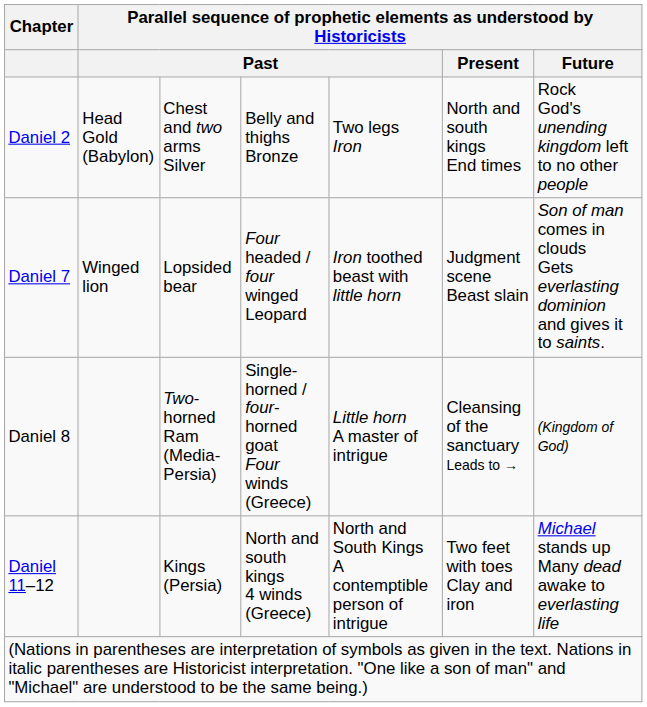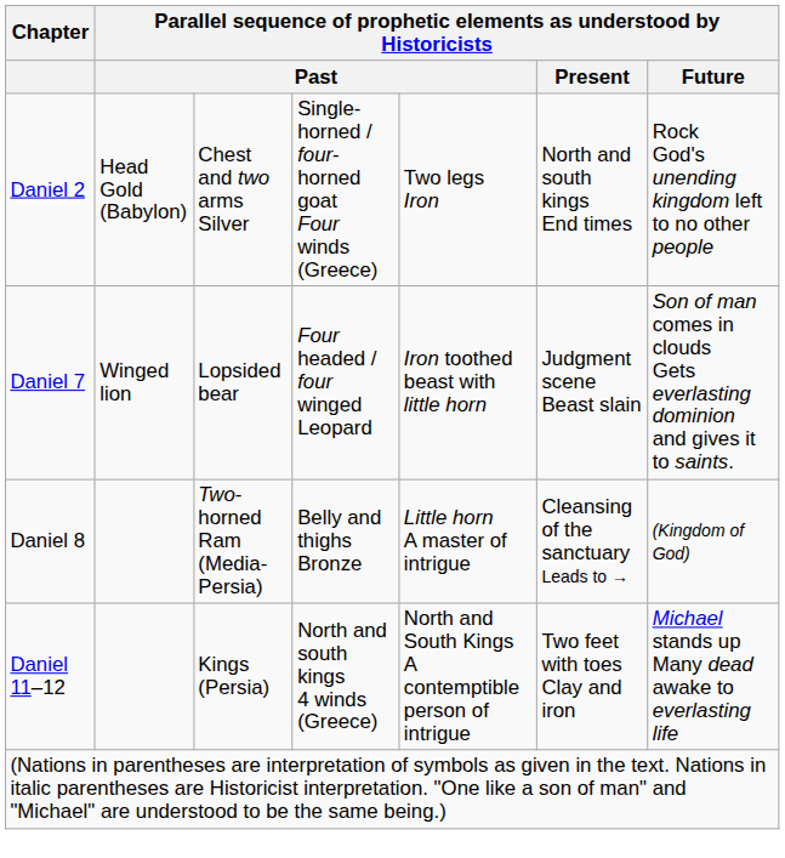Daniel 2 | column 4: Belly and thighs Bronze -> Single-horned / four-horned goat Four winds (Greece)
Daniel 8 | column 4: Single-horned / four-horned goat Four winds (Greece) -> Belly and thighs Bronze
